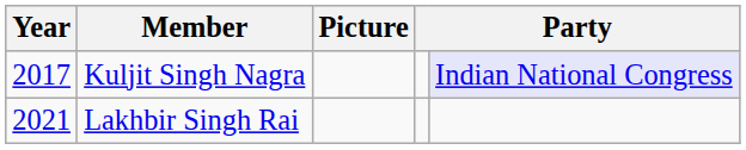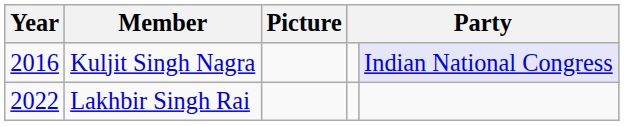Kuljit Singh Nagra | Year: 2017 -> 2016
Lakhbir Singh Rai | Year: 2021 -> 2022
